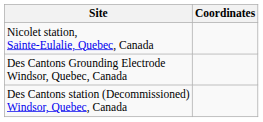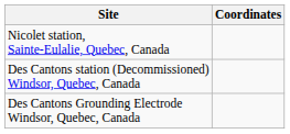rows swapped: Des Cantons station (Decommissioned) Windsor, Quebec, Canada <-> Des Cantons Grounding Electrode Windsor, Quebec, Canada
